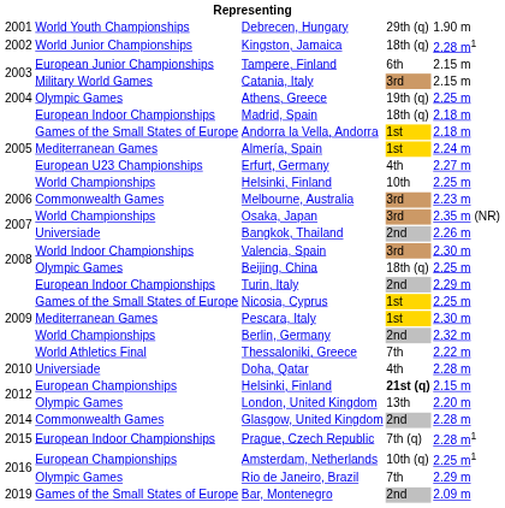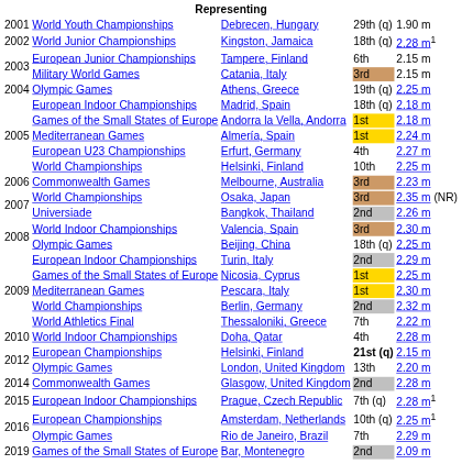Doha, Qatar | column 2: Universiade -> World Indoor Championships
